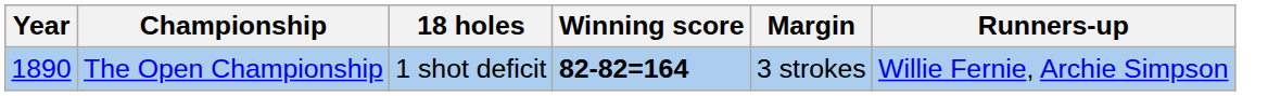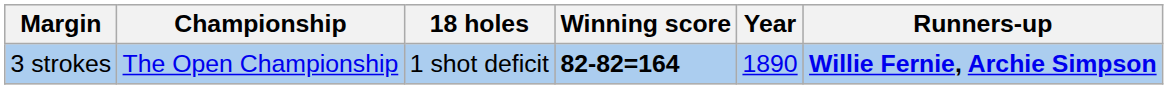columns swapped: Year <-> Margin
The Open Championship | Runners-up: normal -> bold
